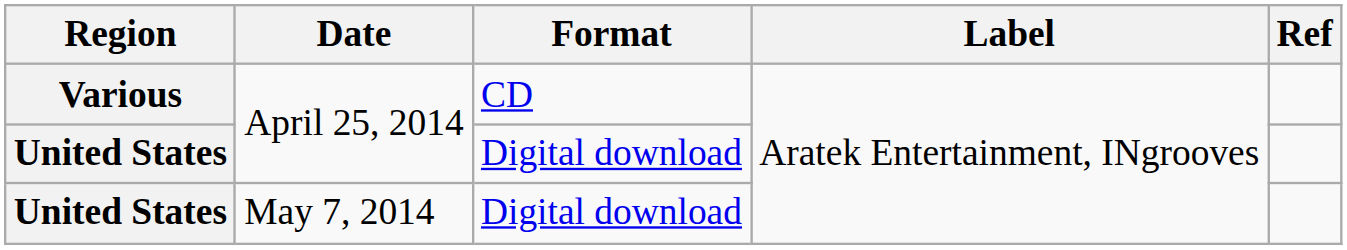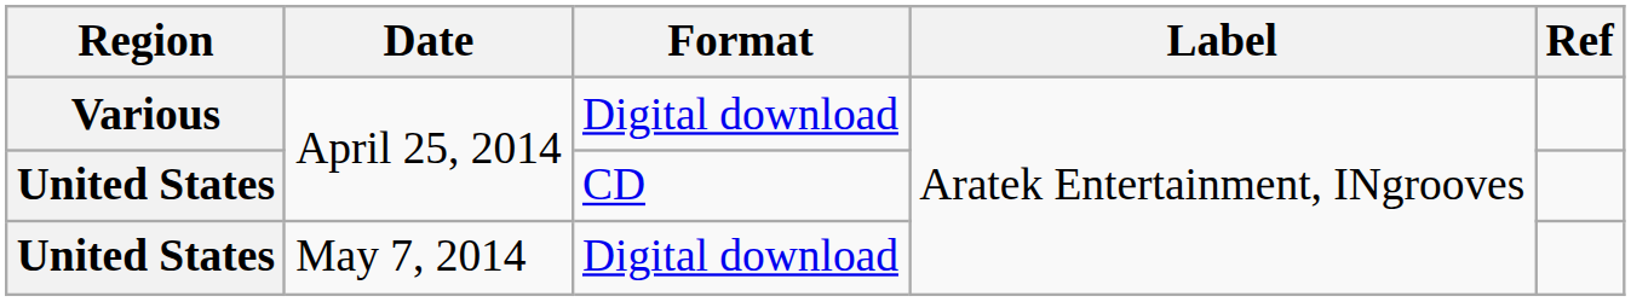Various | Format: CD -> Digital download
United States / April 25, 2014 | Format: Digital download -> CD
